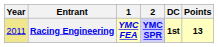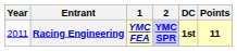Racing Engineering | Year: khaki background -> no background
Racing Engineering | Points: 13 -> 11
